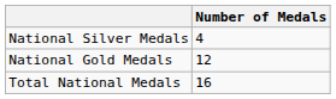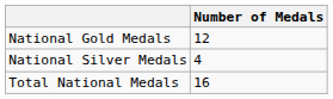rows swapped: National Gold Medals <-> National Silver Medals
